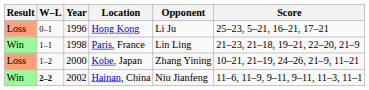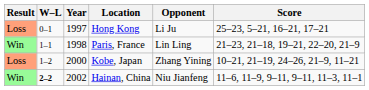Hong Kong | Year: 1996 -> 1997
